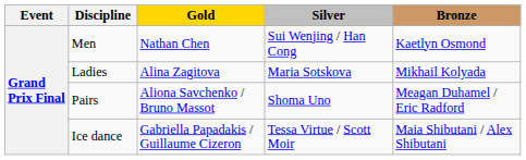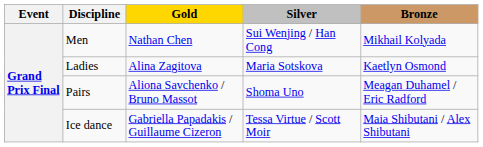Men | Bronze: Kaetlyn Osmond -> Mikhail Kolyada
Ladies | Bronze: Mikhail Kolyada -> Kaetlyn Osmond
